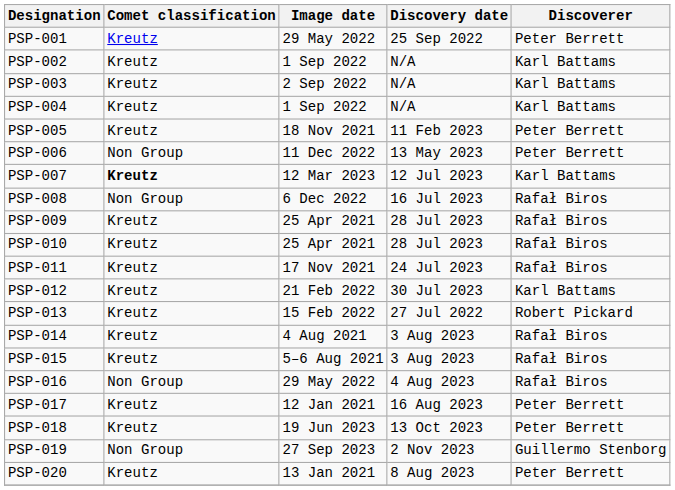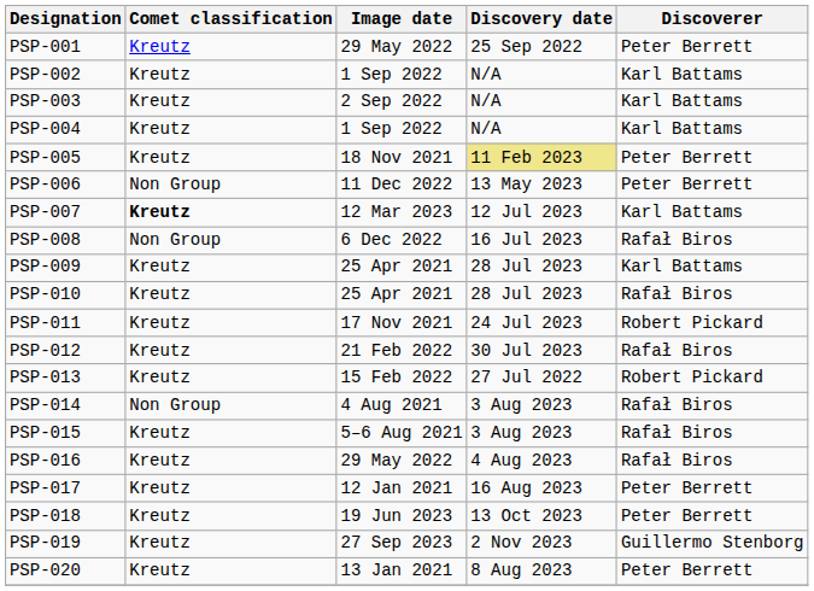PSP-005 | Discovery date: no background -> khaki background
PSP-009 | Discoverer: Rafał Biros -> Karl Battams
PSP-011 | Discoverer: Rafał Biros -> Robert Pickard
PSP-012 | Discoverer: Karl Battams -> Rafał Biros
PSP-014 | Comet classification: Kreutz -> Non Group
PSP-016 | Comet classification: Non Group -> Kreutz
PSP-019 | Comet classification: Non Group -> Kreutz
